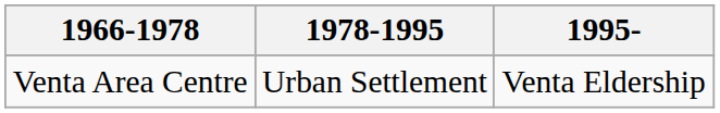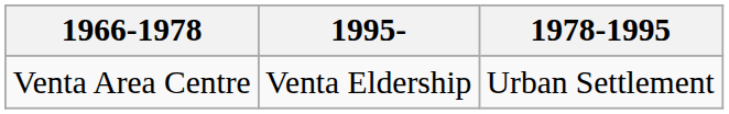columns swapped: 1978-1995 <-> 1995-
